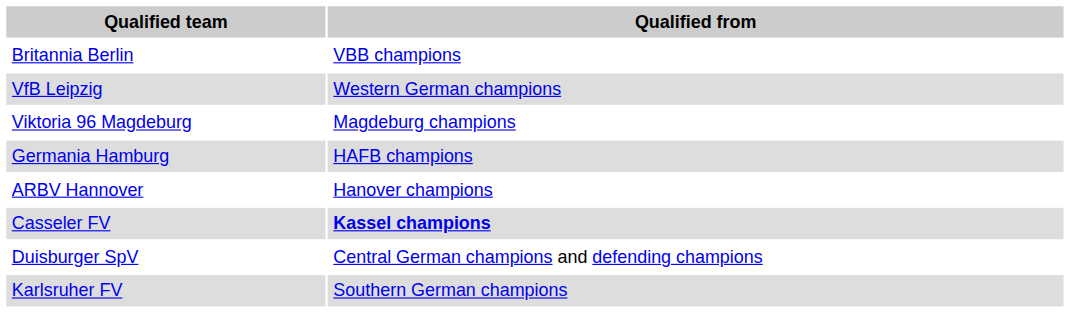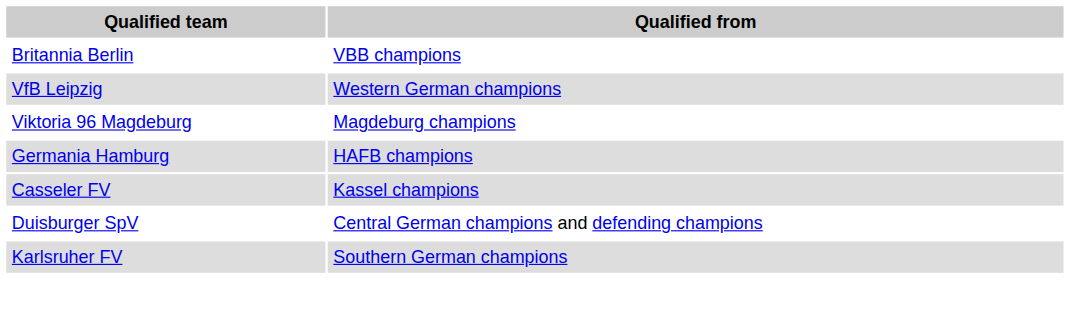- row: ARBV Hannover | Hanover champions
Casseler FV | Qualified from: bold -> normal
